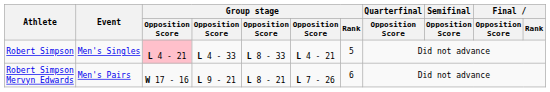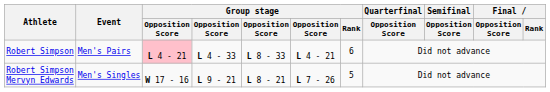Robert Simpson | Event: Men's Singles -> Men's Pairs
Robert Simpson | Group stage / Rank: 5 -> 6
Robert Simpson Mervyn Edwards | Event: Men's Pairs -> Men's Singles
Robert Simpson Mervyn Edwards | Group stage / Rank: 6 -> 5
